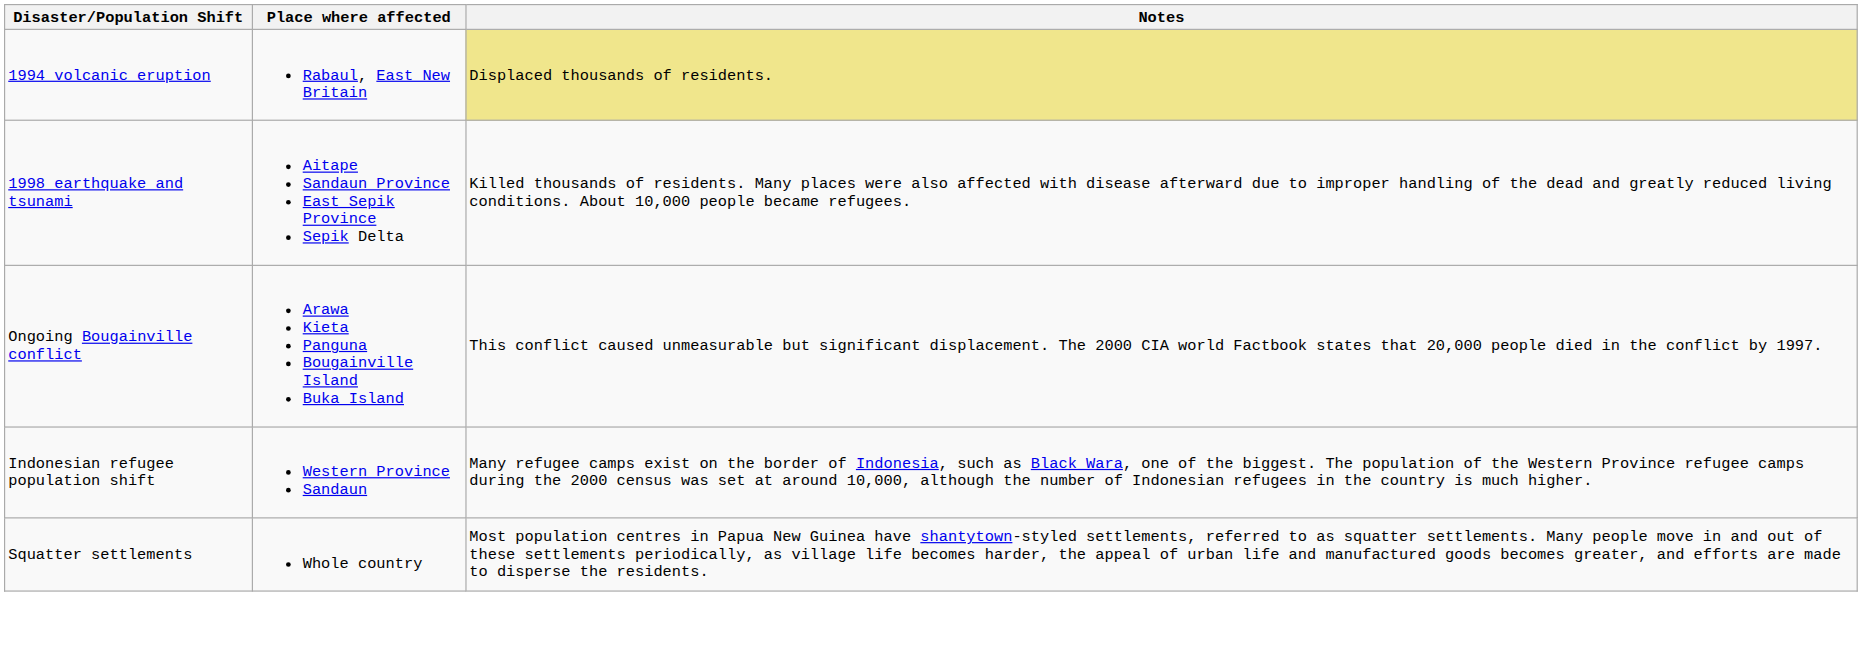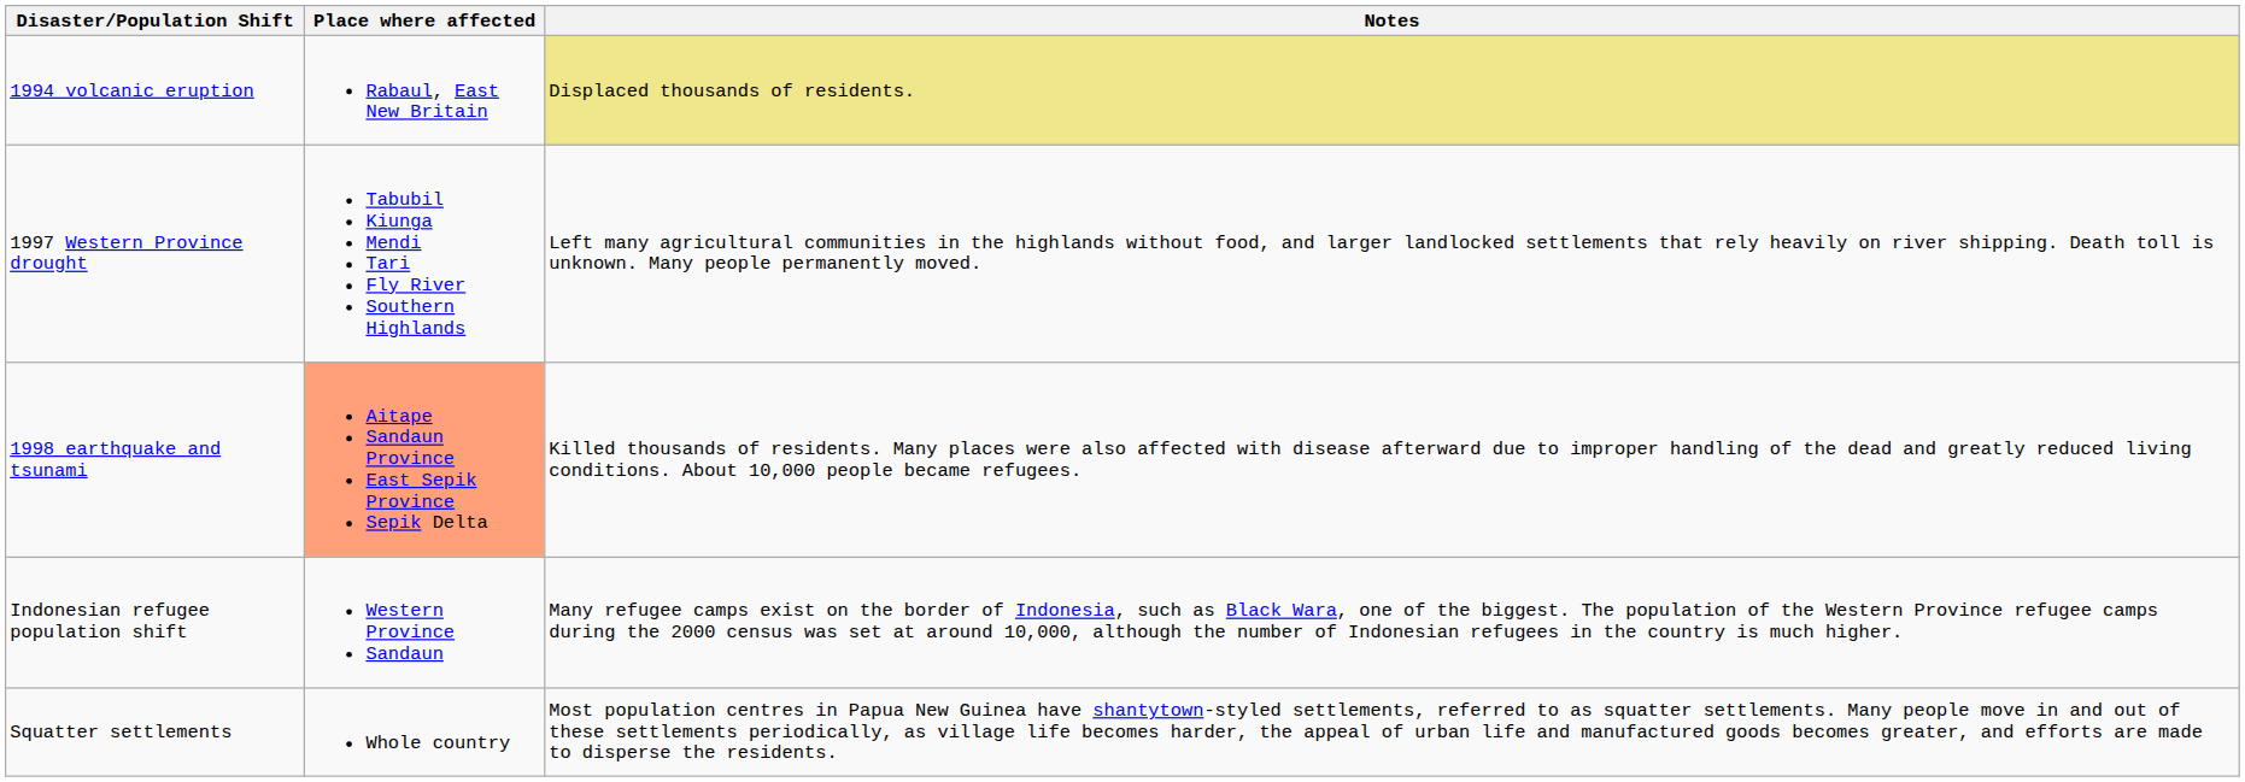+ row: 1997 Western Province drought | Tabubil Kiunga Mendi Tari Fly River Southern Highlands | Left many agricultural communities in the highlands without food, and larger landlocked settlements that rely heavily on river shipping. Death toll is unknown. Many people permanently moved.
1998 earthquake and tsunami | Place where affected: no background -> lightsalmon background
- row: Ongoing Bougainville conflict | Arawa Kieta Panguna Bougainville Island Buka Island | This conflict caused unmeasurable but significant displacement. The 2000 CIA world Factbook states that 20,000 people died in the conflict by 1997.
